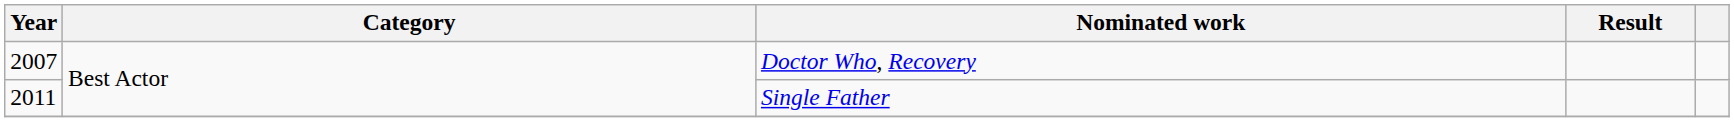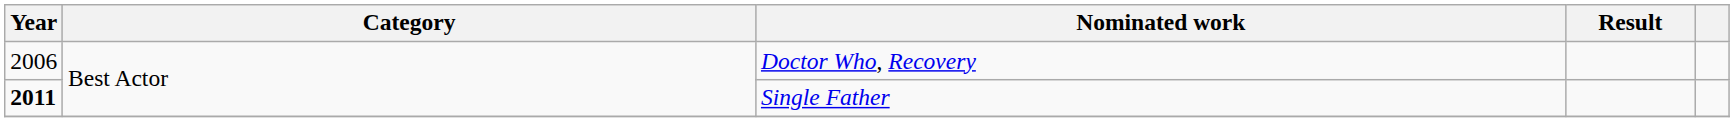Doctor Who, Recovery | Year: 2007 -> 2006
Single Father | Year: normal -> bold
